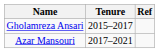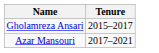- column: Ref
